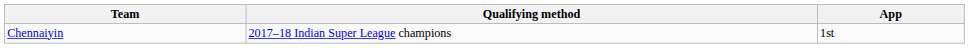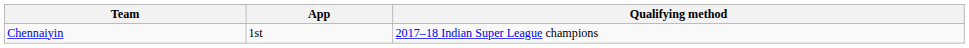columns swapped: Qualifying method <-> App
